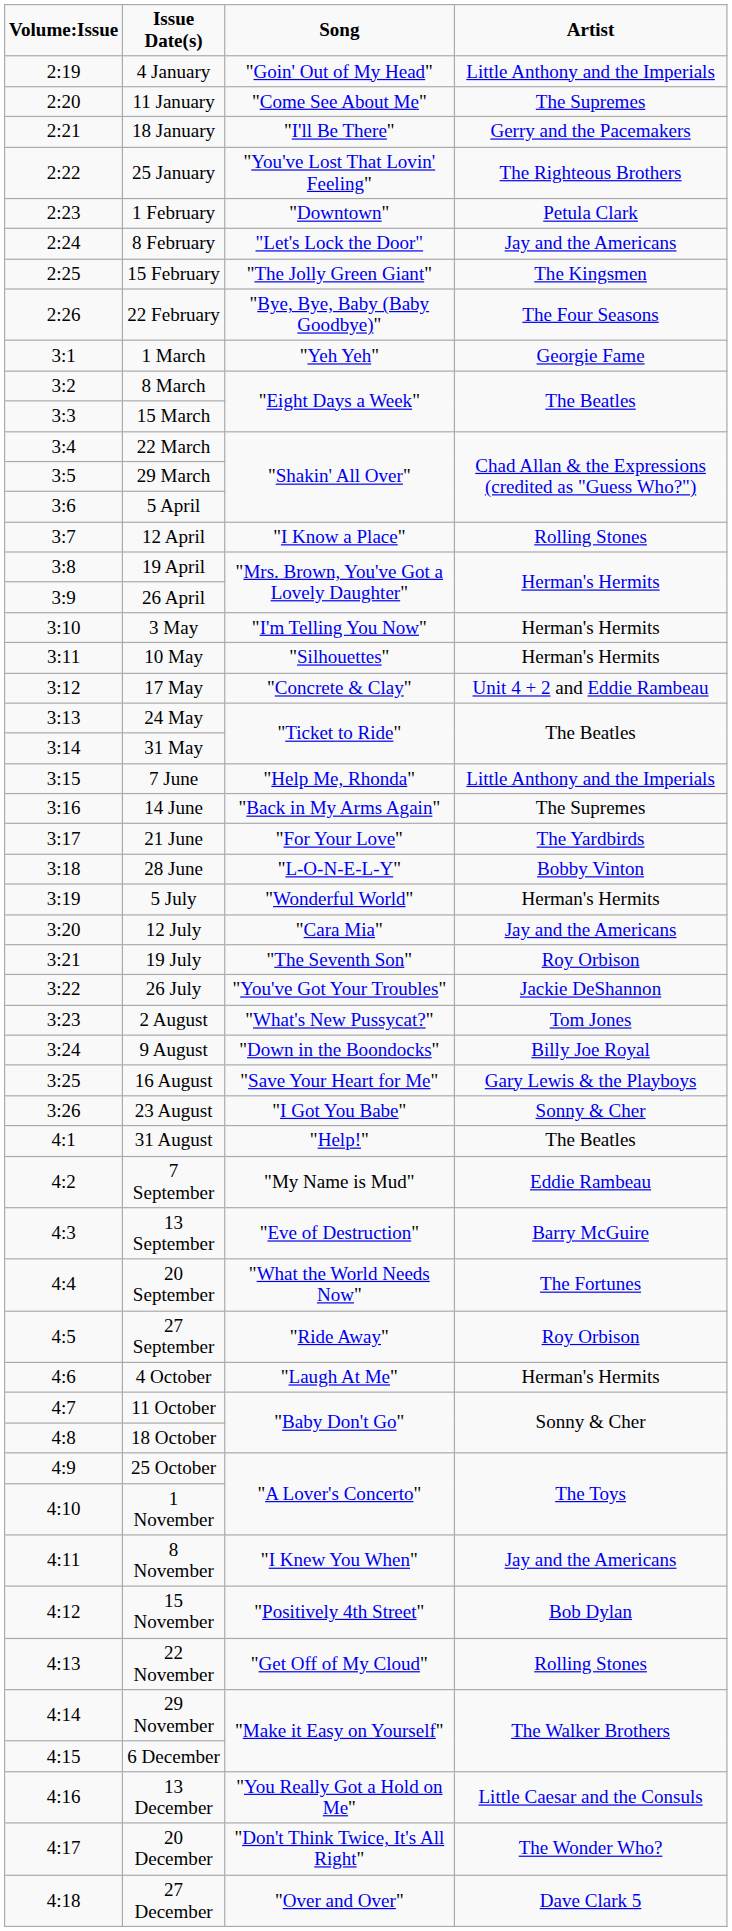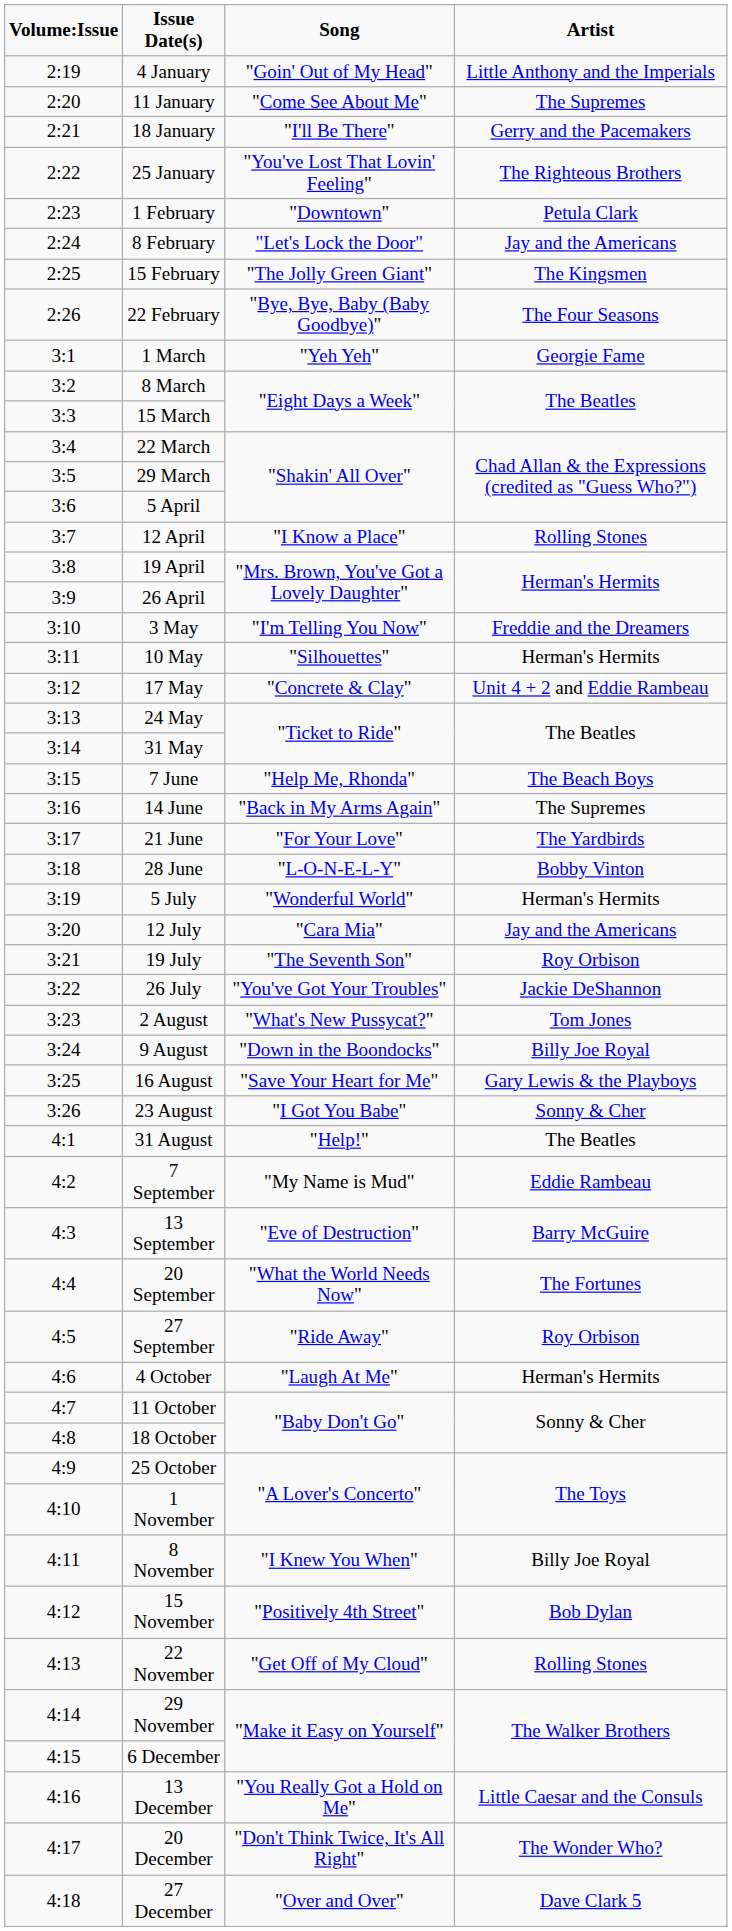3 May | Artist: Herman's Hermits -> Freddie and the Dreamers
7 June | Artist: Little Anthony and the Imperials -> The Beach Boys
8 November | Artist: Jay and the Americans -> Billy Joe Royal
